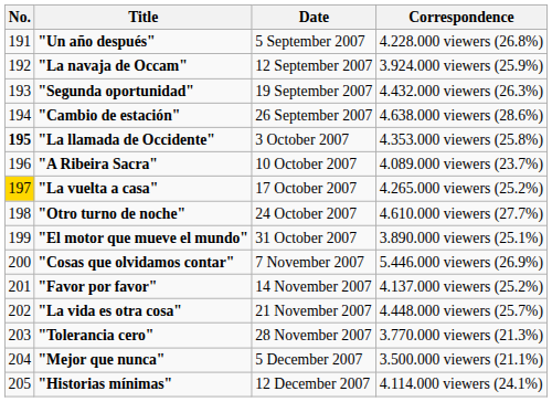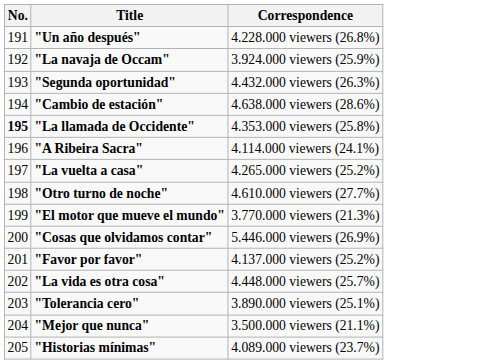- column: Date | 5 September 2007 | 12 September 2007 | 19 September 2007 | 26 September 2007 | 3 October 2007 | 10 October 2007 | 17 October 2007 | 24 October 2007 | 31 October 2007 | 7 November 2007 | 14 November 2007 | 21 November 2007 | 28 November 2007 | 5 December 2007 | 12 December 2007
"A Ribeira Sacra" | Correspondence: 4.089.000 viewers (23.7%) -> 4.114.000 viewers (24.1%)
"La vuelta a casa" | No.: gold background -> no background
"El motor que mueve el mundo" | Correspondence: 3.890.000 viewers (25.1%) -> 3.770.000 viewers (21.3%)
"Tolerancia cero" | Correspondence: 3.770.000 viewers (21.3%) -> 3.890.000 viewers (25.1%)
"Historias mínimas" | Correspondence: 4.114.000 viewers (24.1%) -> 4.089.000 viewers (23.7%)
